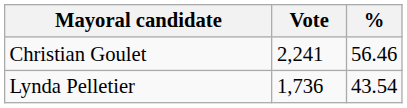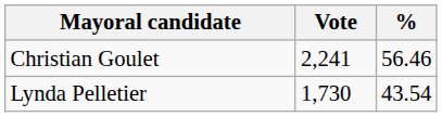Lynda Pelletier | Vote: 1,736 -> 1,730
